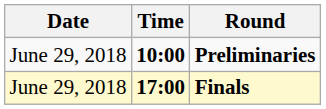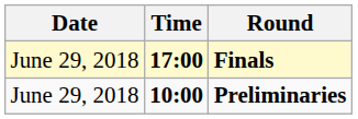rows swapped: Preliminaries <-> Finals
